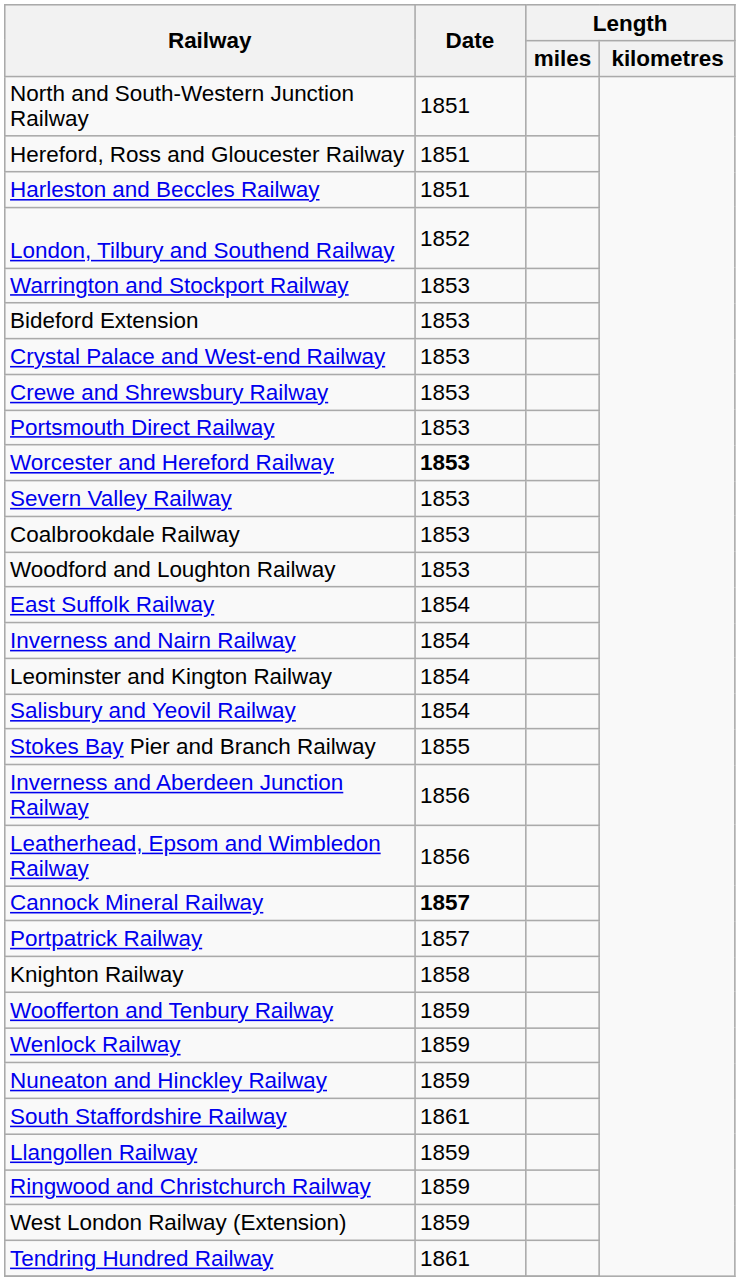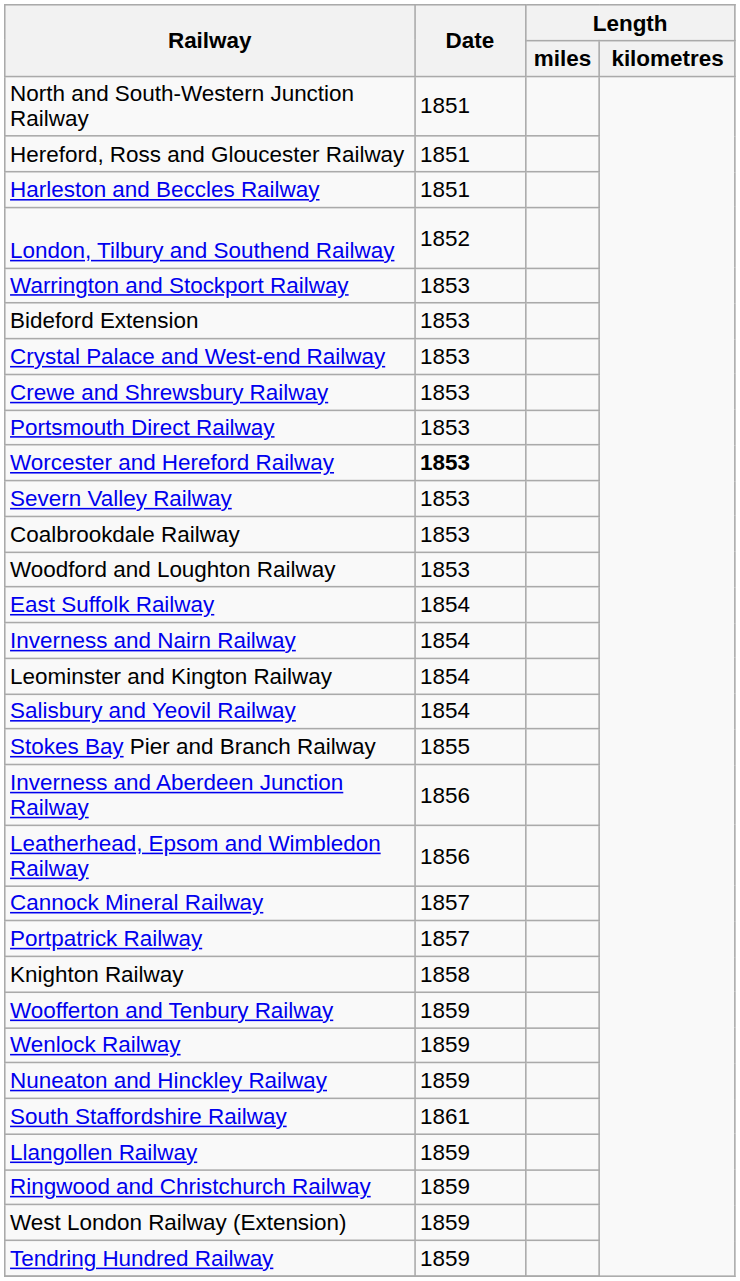Cannock Mineral Railway | Date: bold -> normal
Tendring Hundred Railway | Date: 1861 -> 1859
